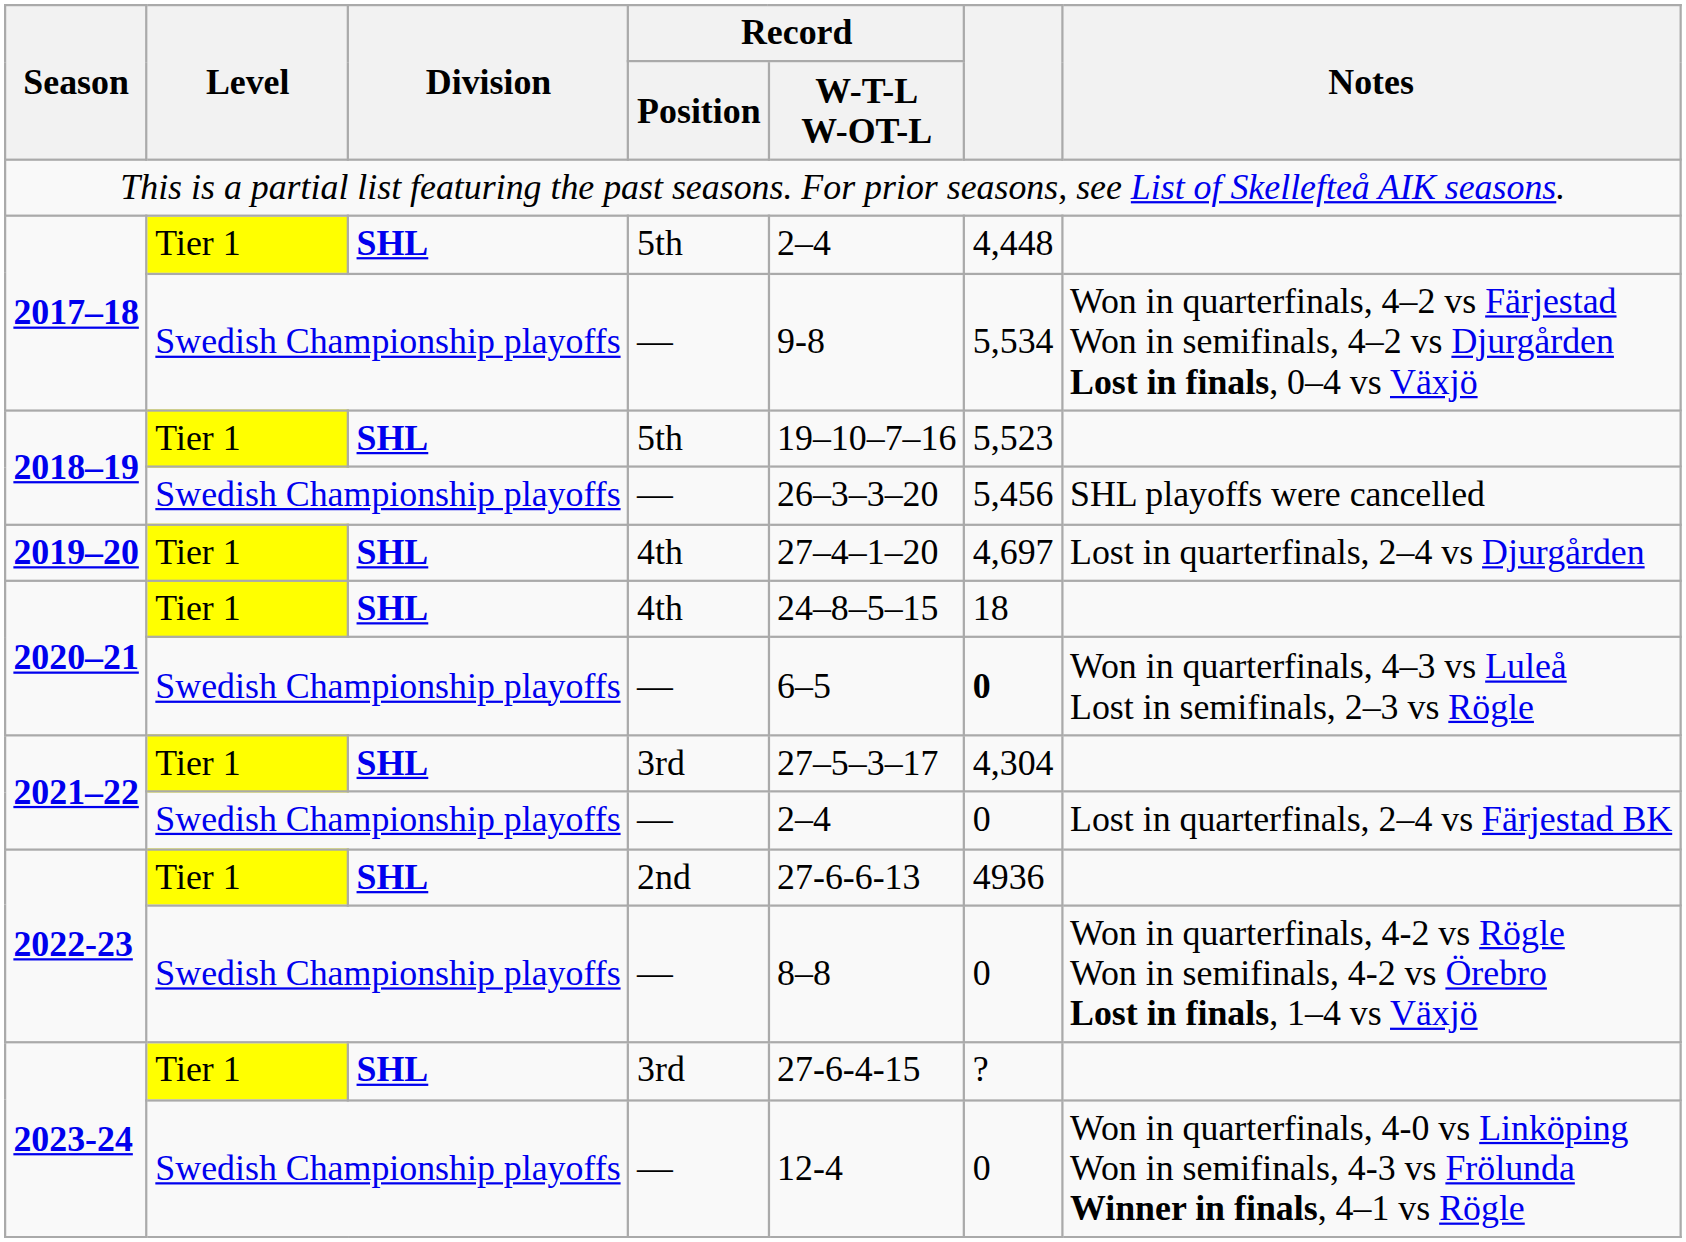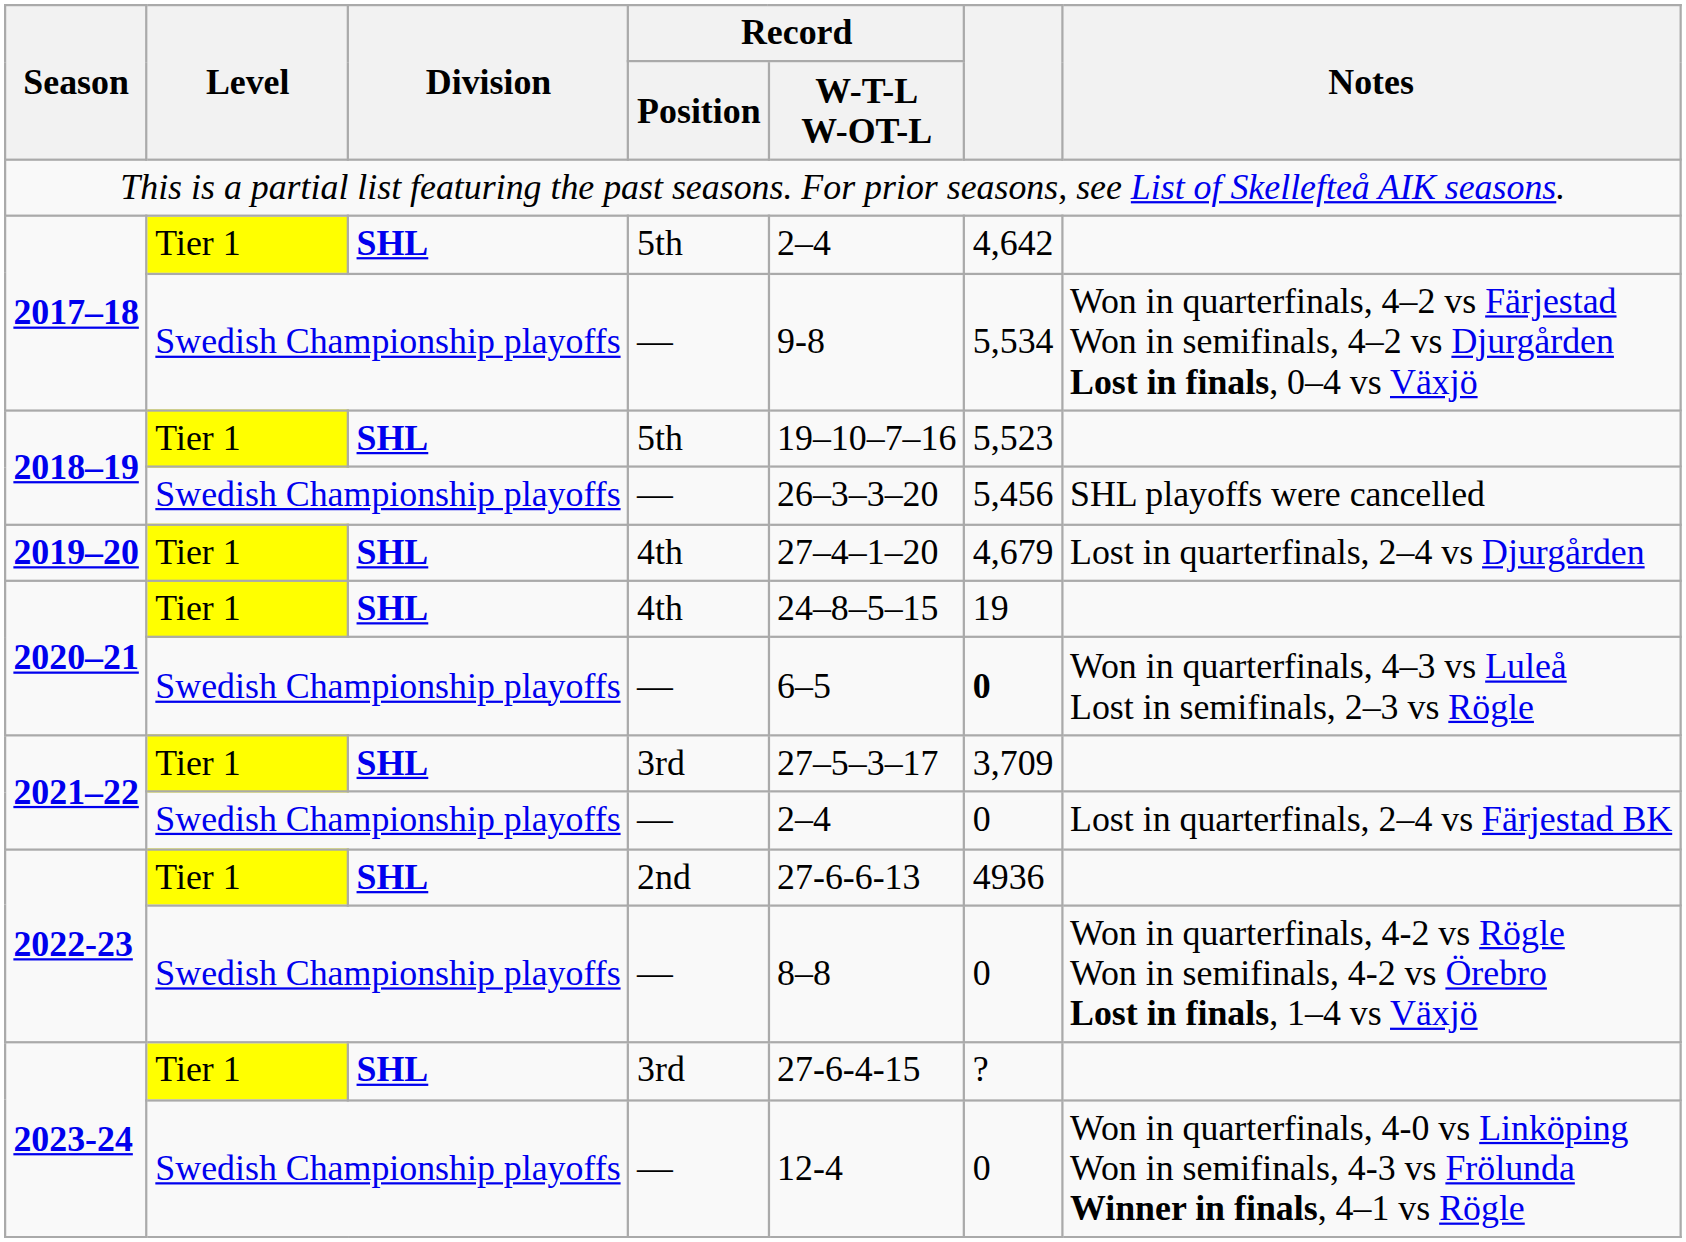2017–18 / 5th | column 6: 4,448 -> 4,642
2019–20 | column 6: 4,697 -> 4,679
2020–21 / 4th | column 6: 18 -> 19
2021–22 / 3rd | column 6: 4,304 -> 3,709
